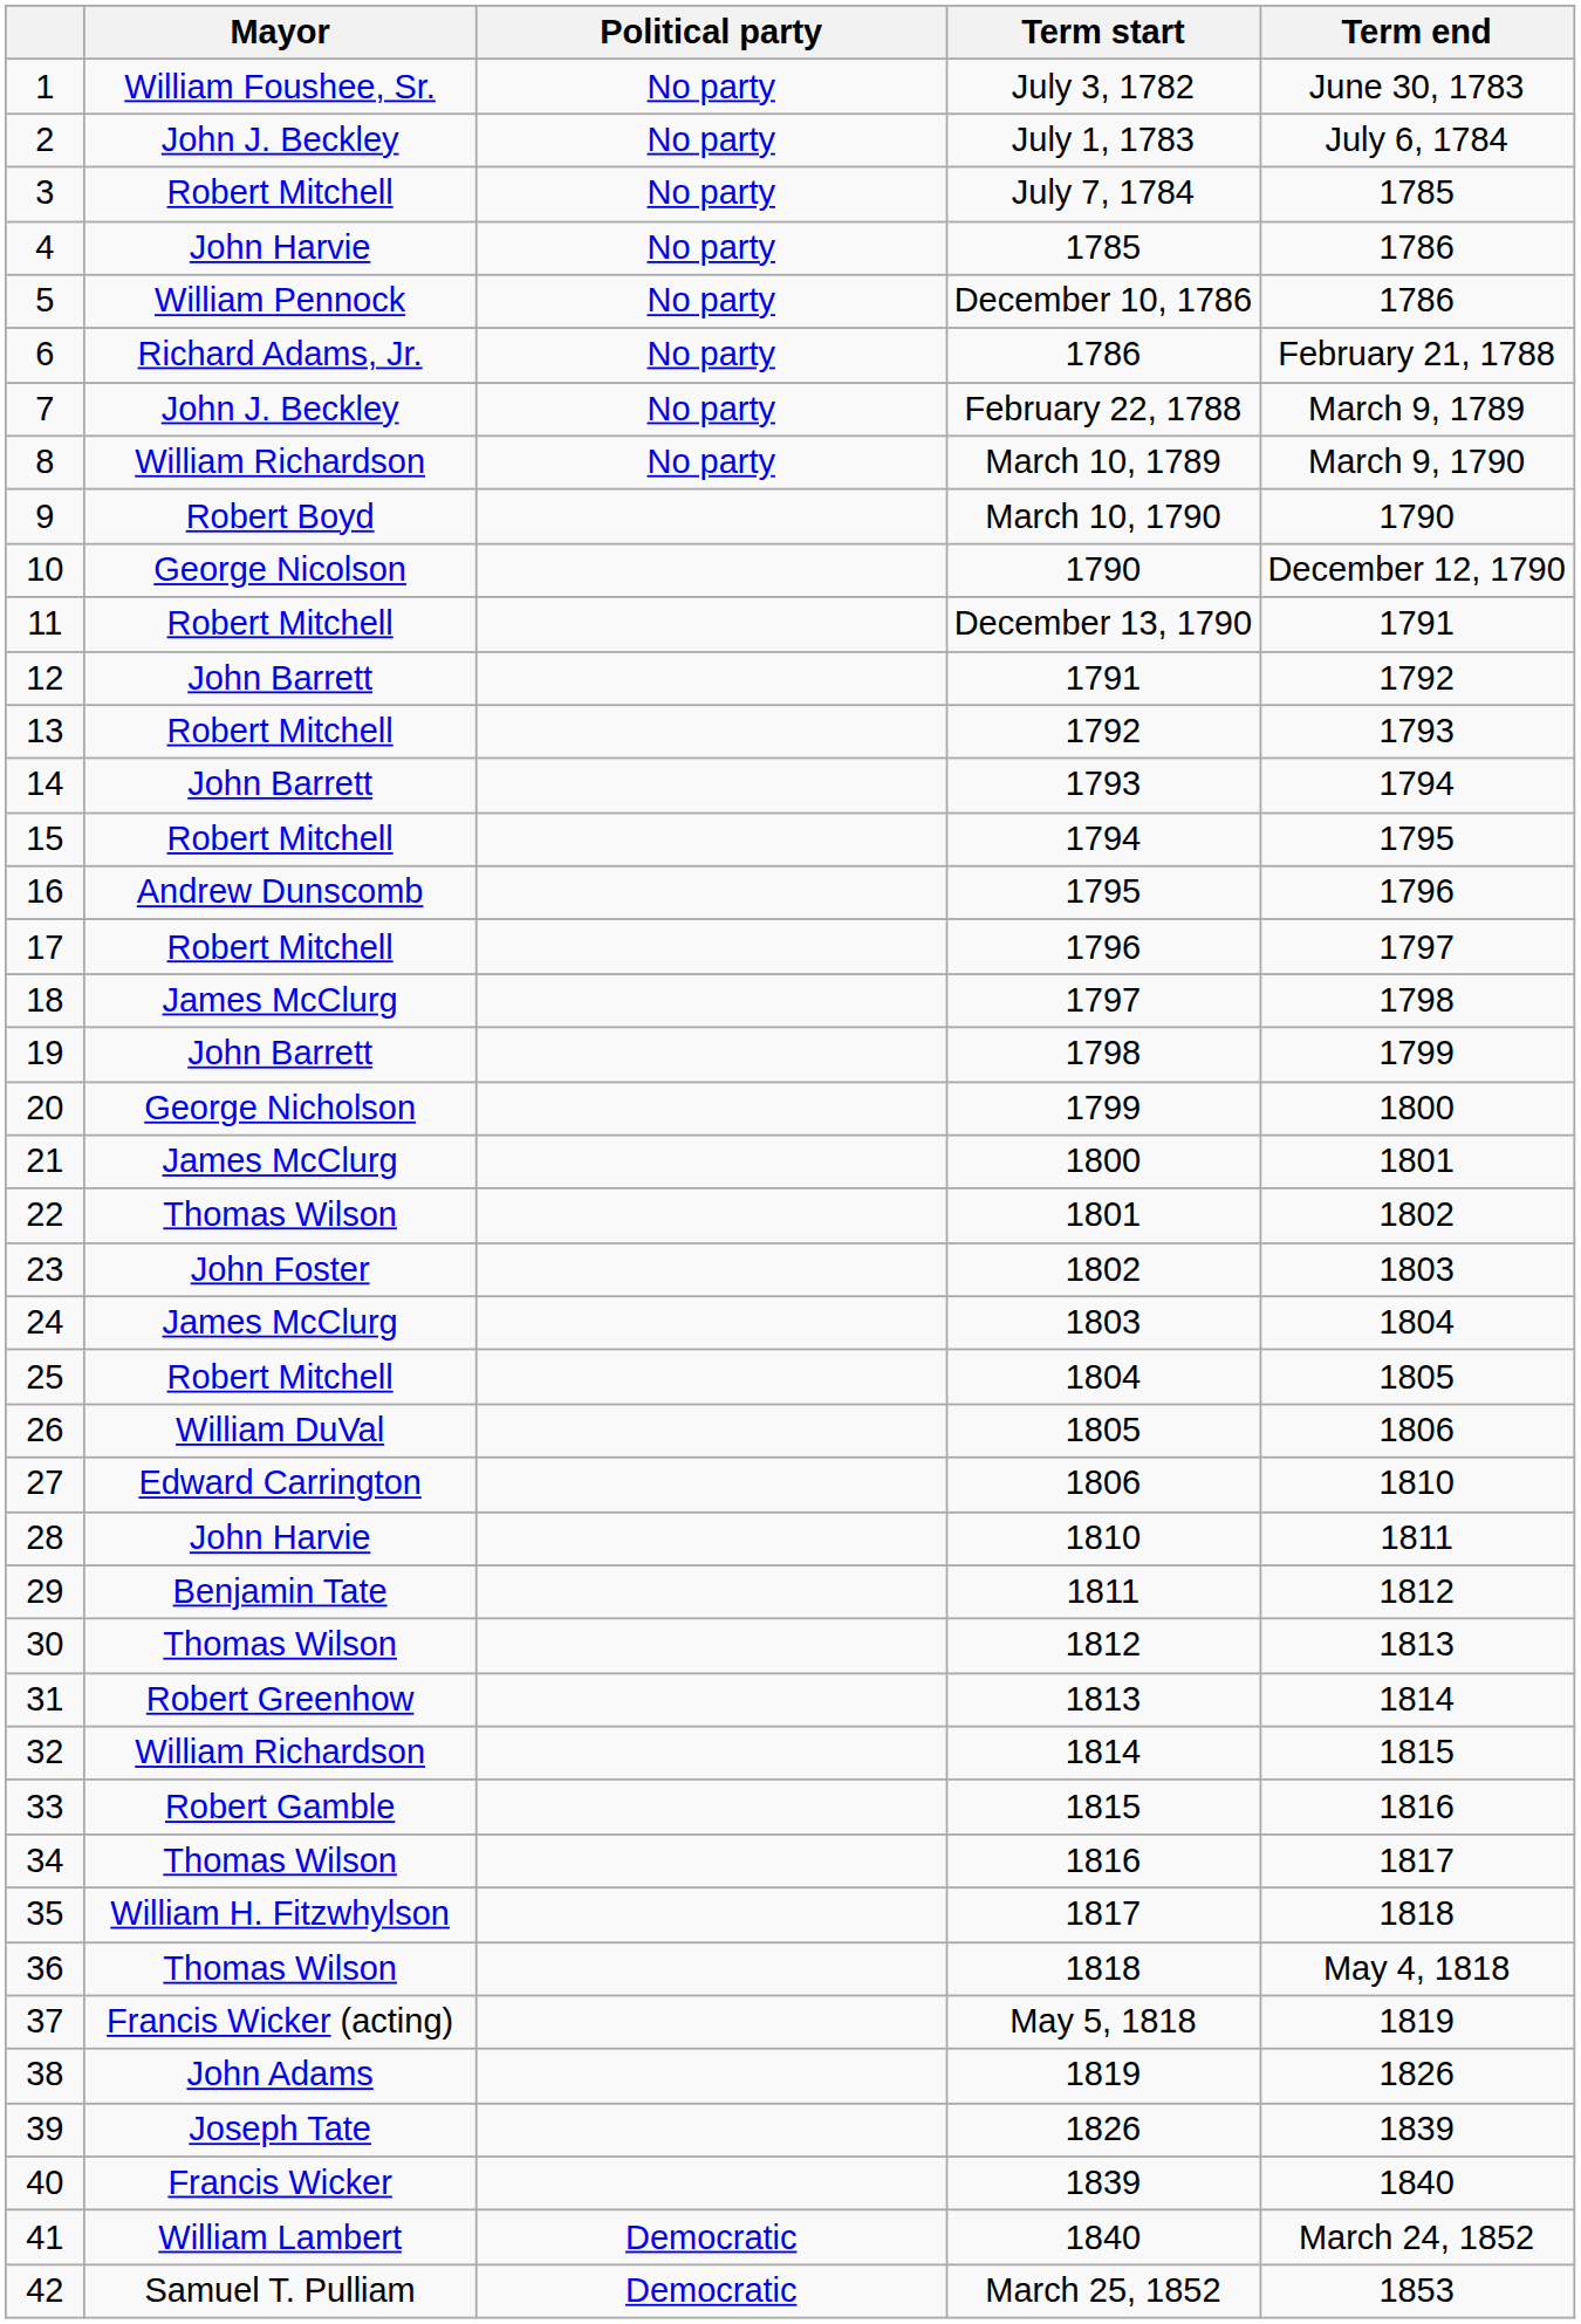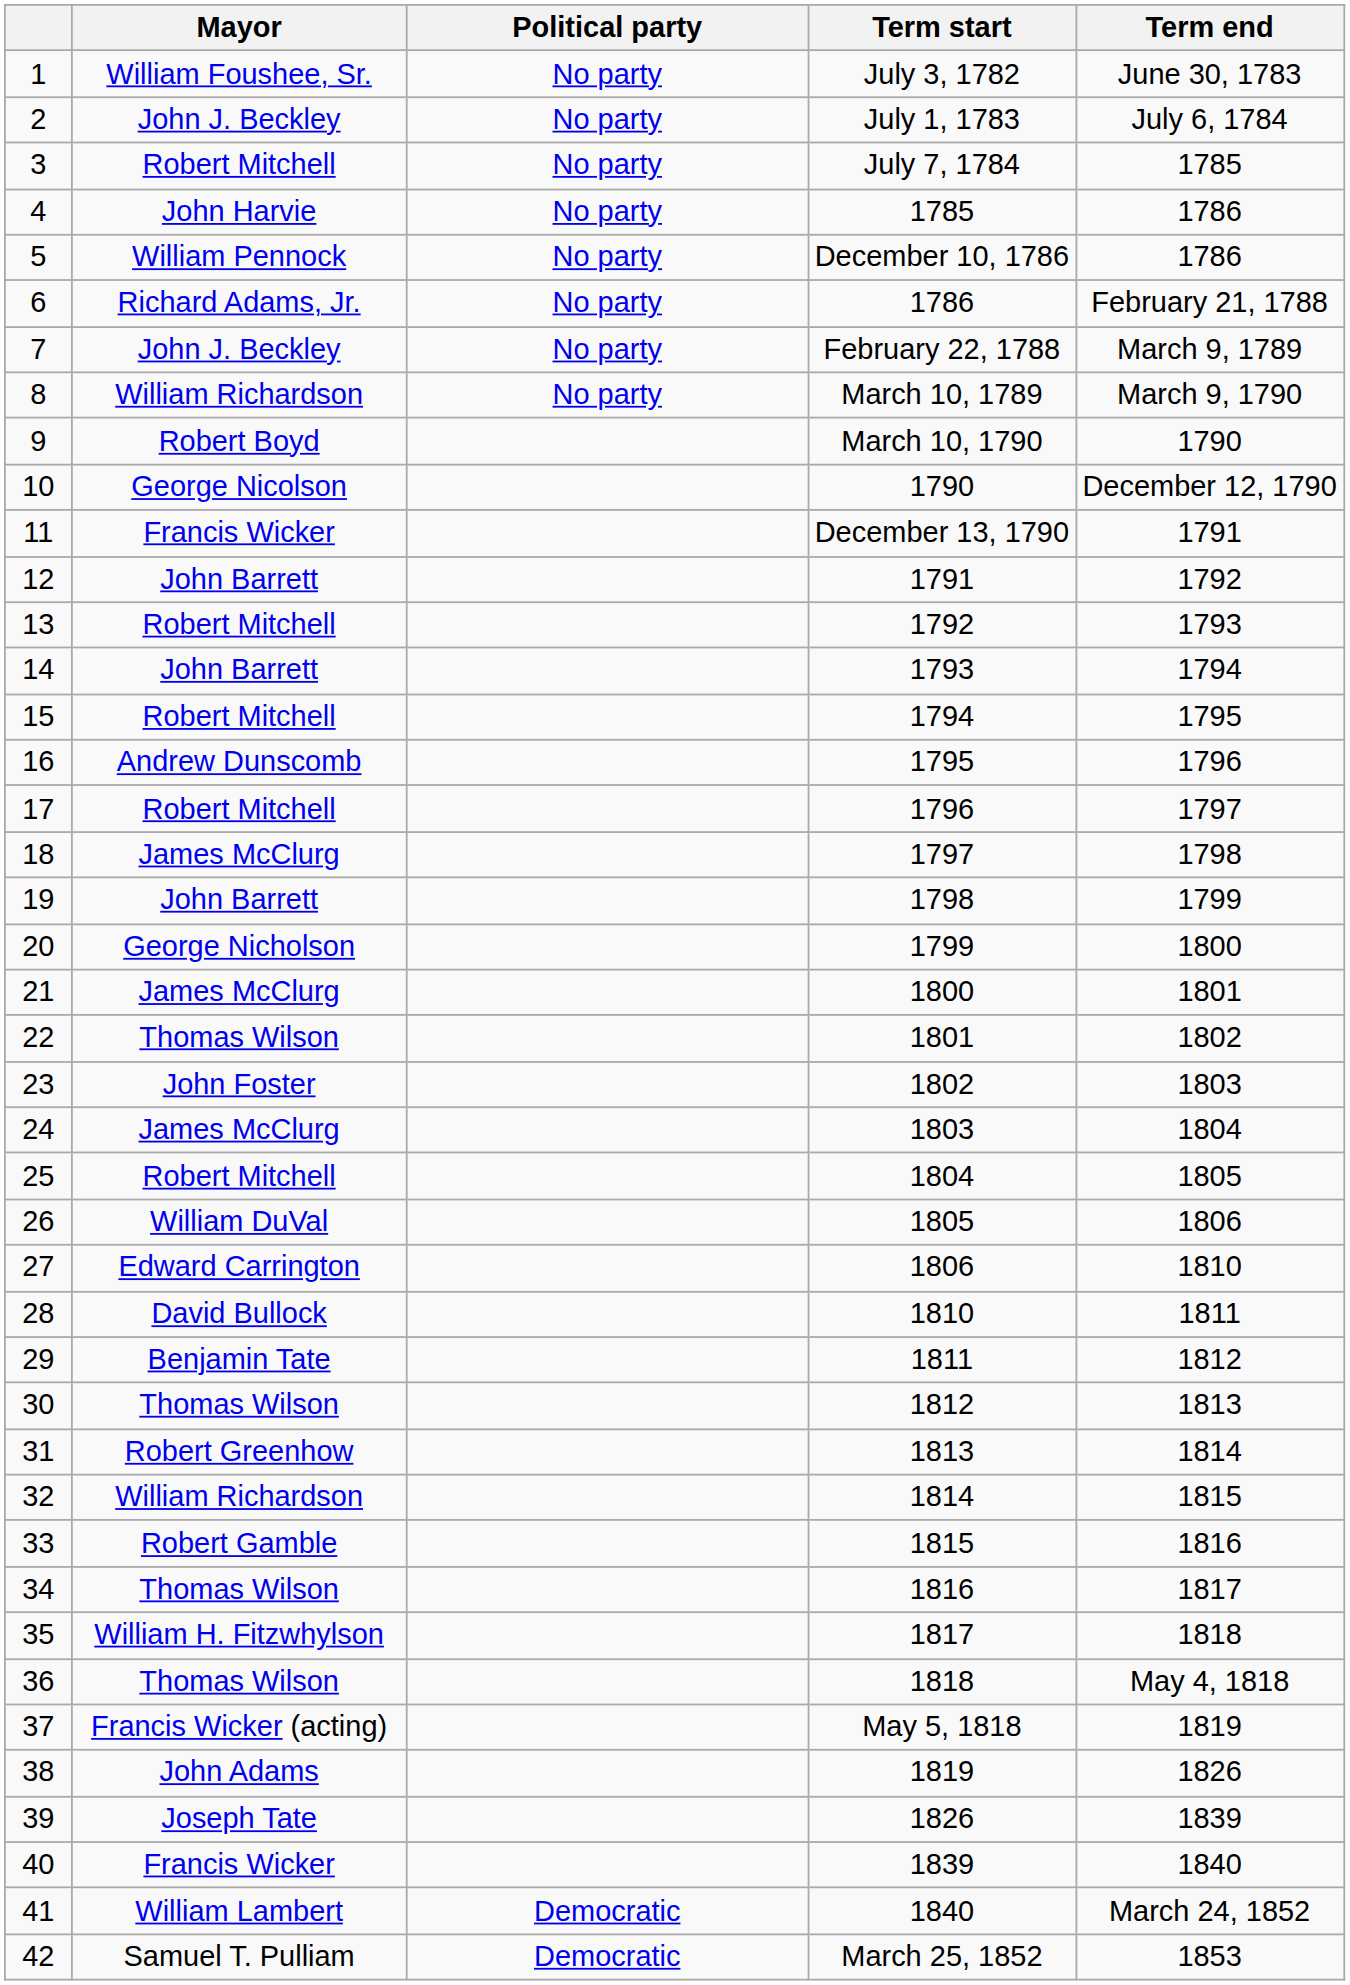11 | Mayor: Robert Mitchell -> Francis Wicker
28 | Mayor: John Harvie -> David Bullock
